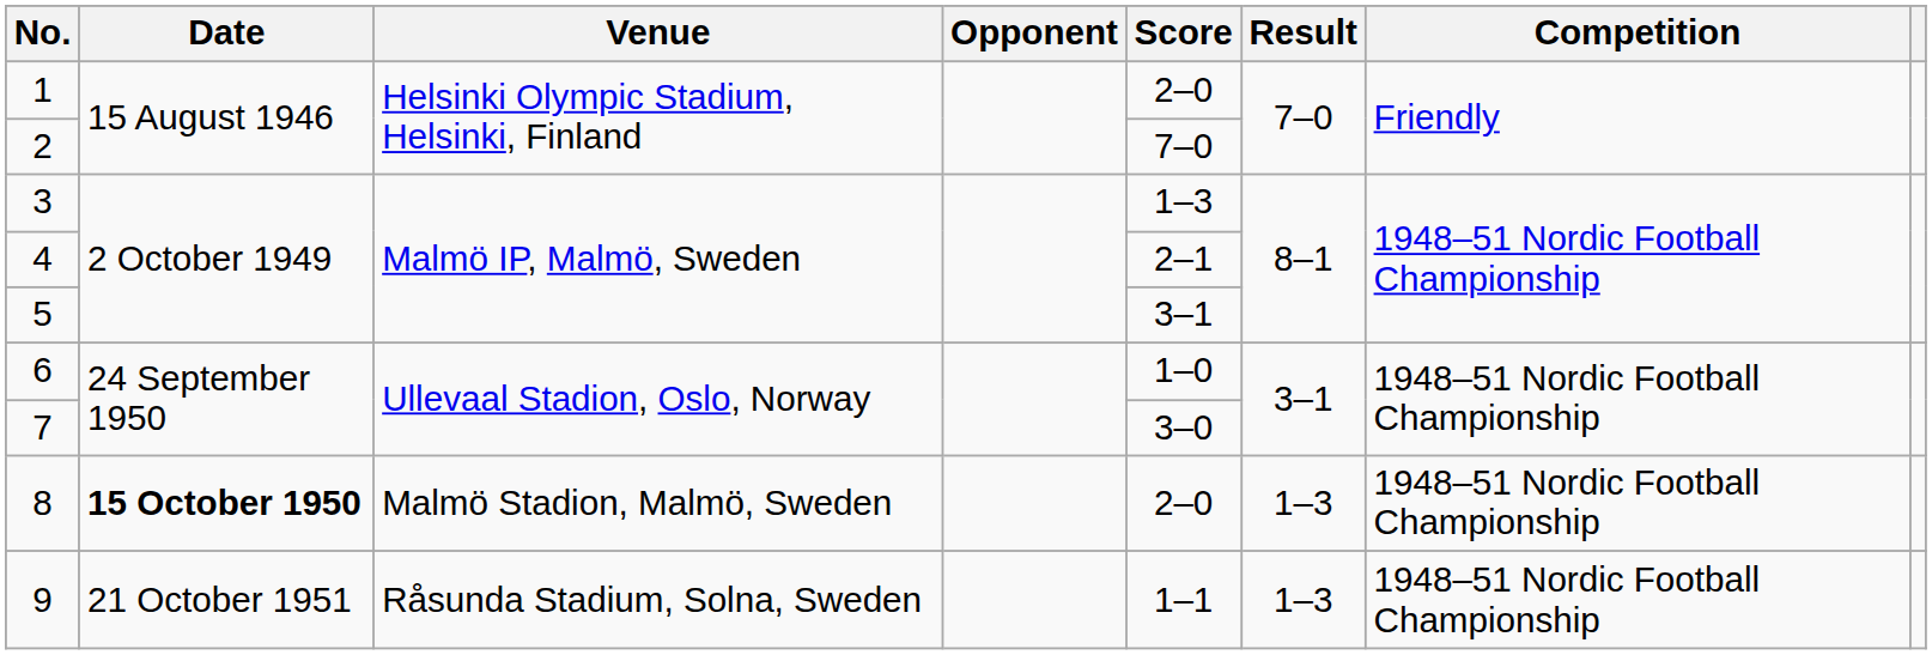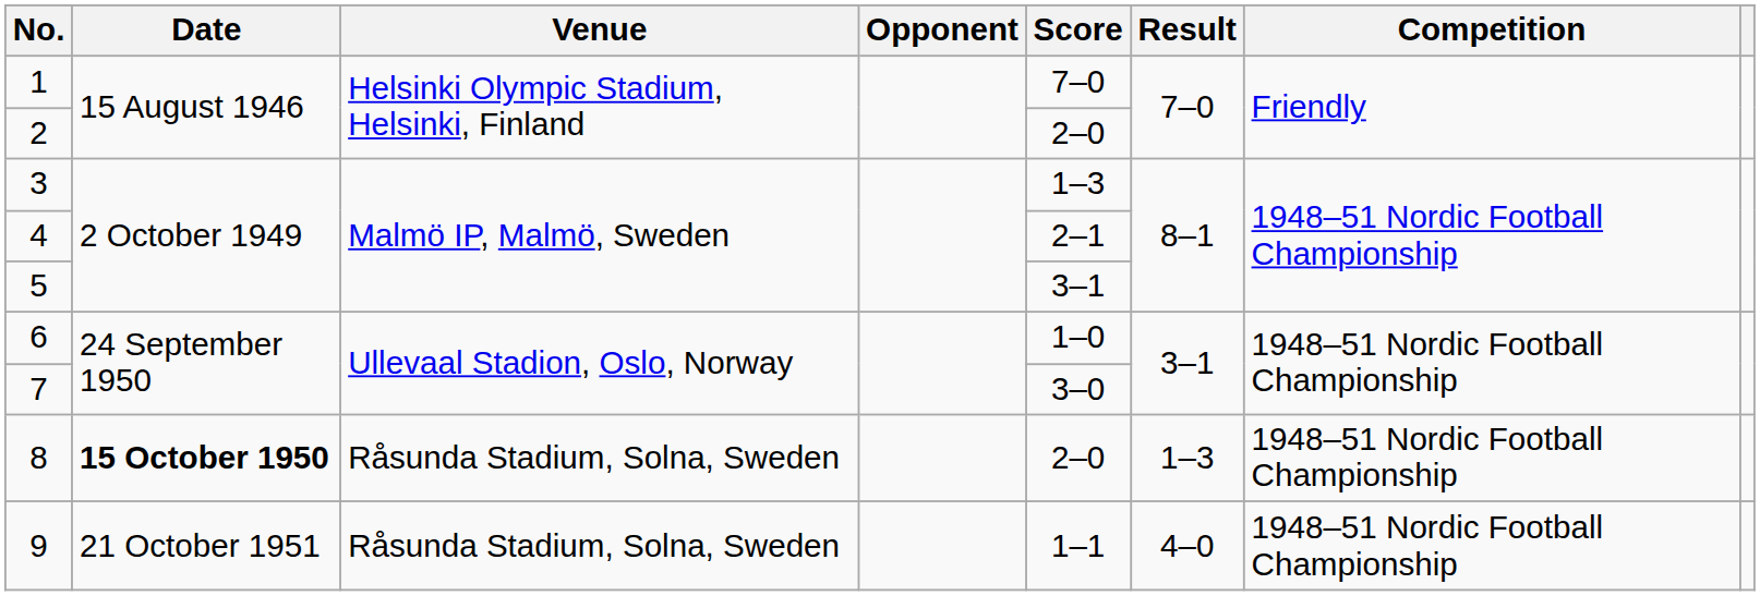1 | Score: 2–0 -> 7–0
2 | Score: 7–0 -> 2–0
8 | Venue: Malmö Stadion, Malmö, Sweden -> Råsunda Stadium, Solna, Sweden
9 | Result: 1–3 -> 4–0
